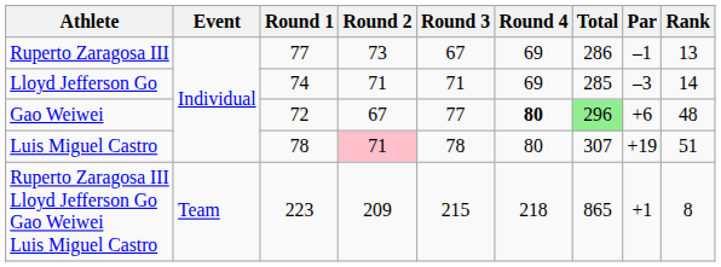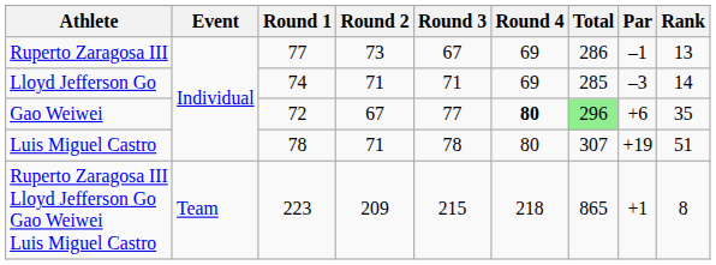Gao Weiwei | Rank: 48 -> 35
Luis Miguel Castro | Round 2: pink background -> no background
